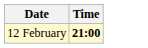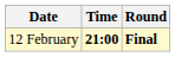+ column: Round | Final
